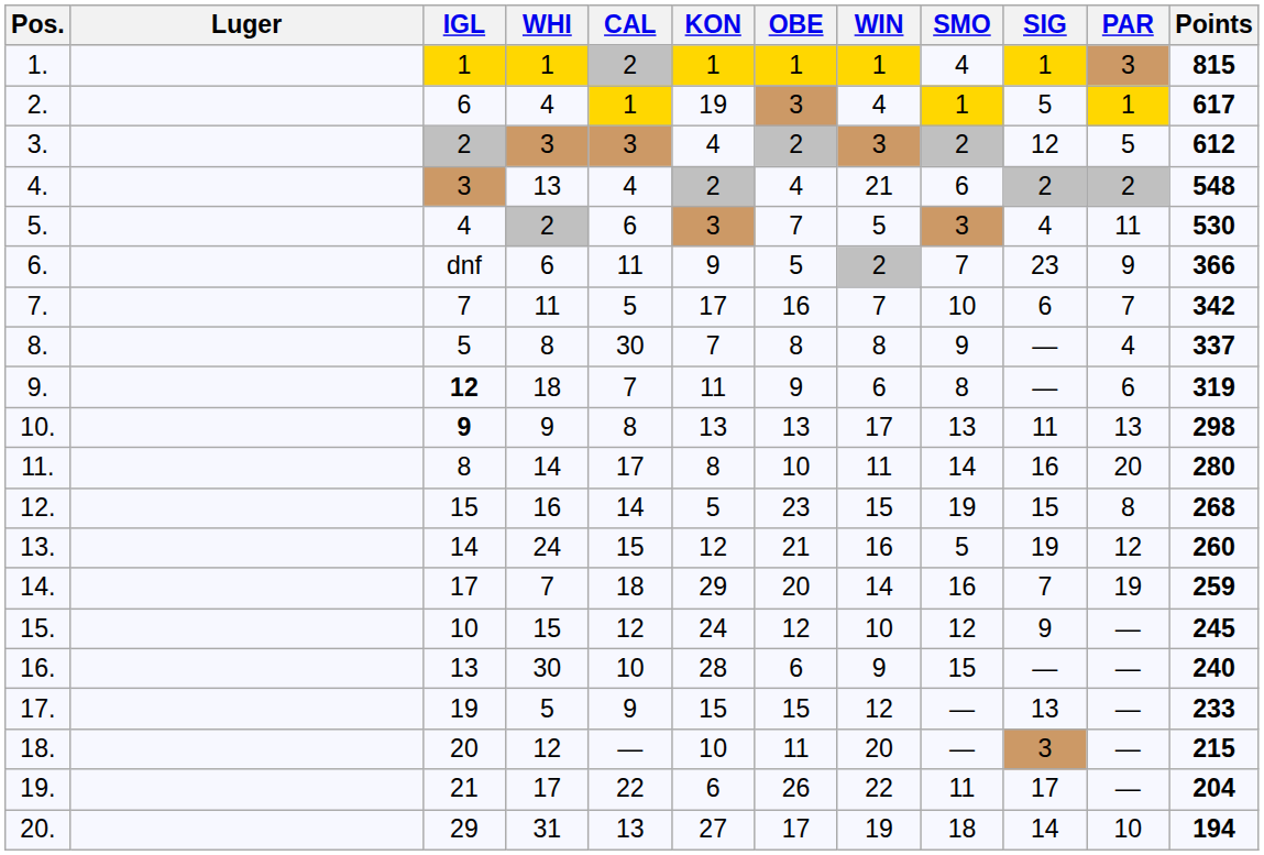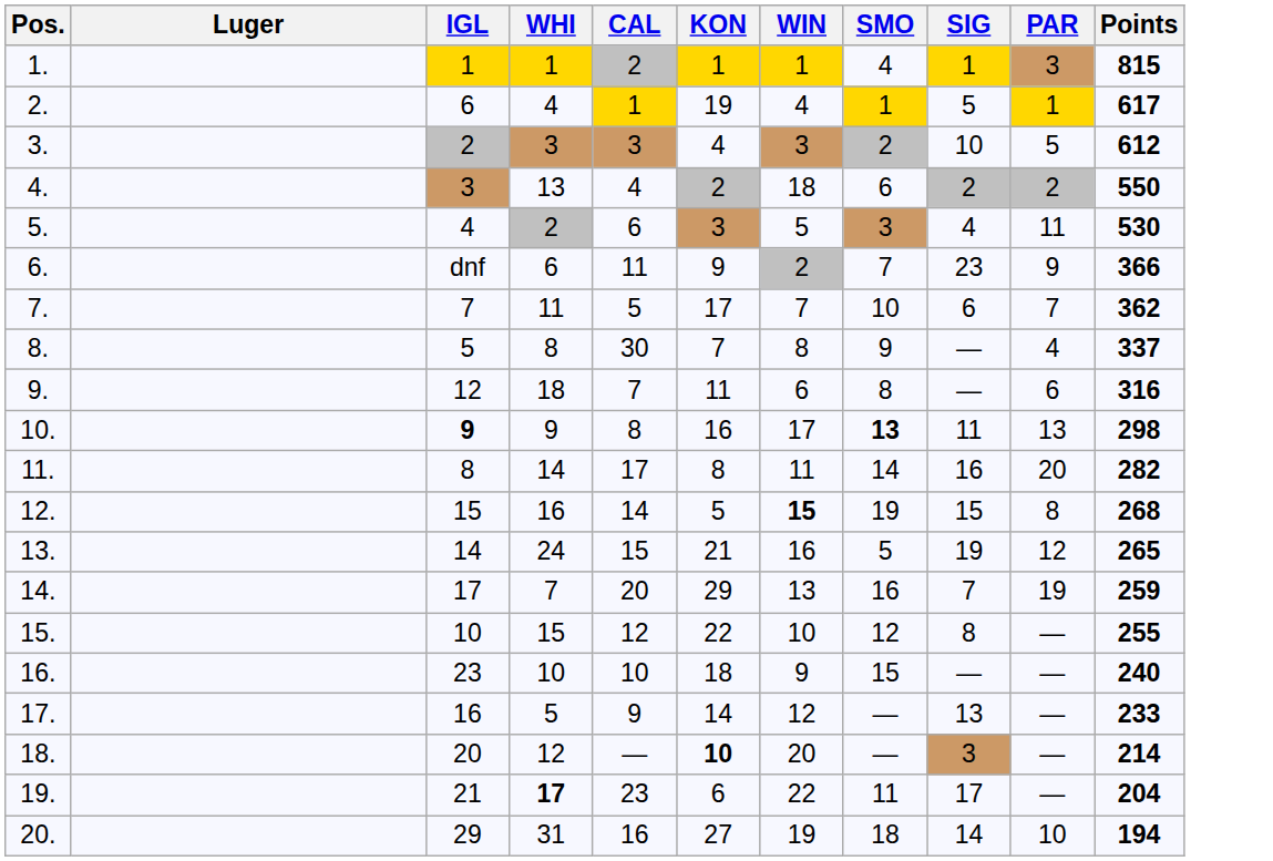- column: OBE | 1 | 3 | 2 | 4 | 7 | 5 | 16 | 8 | 9 | 13 | 10 | 23 | 21 | 20 | 12 | 6 | 15 | 11 | 26 | 17
3. | SIG: 12 -> 10
4. | WIN: 21 -> 18
4. | Points: 548 -> 550
7. | Points: 342 -> 362
9. | IGL: bold -> normal
9. | Points: 319 -> 316
10. | KON: 13 -> 16
10. | SMO: normal -> bold
11. | Points: 280 -> 282
12. | WIN: normal -> bold
13. | KON: 12 -> 21
13. | Points: 260 -> 265
14. | CAL: 18 -> 20
14. | WIN: 14 -> 13
15. | KON: 24 -> 22
15. | SIG: 9 -> 8
15. | Points: 245 -> 255
16. | IGL: 13 -> 23
16. | WHI: 30 -> 10
16. | KON: 28 -> 18
17. | IGL: 19 -> 16
17. | KON: 15 -> 14
18. | KON: normal -> bold
18. | Points: 215 -> 214
19. | WHI: normal -> bold
19. | CAL: 22 -> 23
20. | CAL: 13 -> 16
